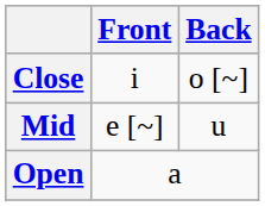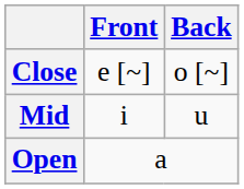Close | Front: i -> e [~]
Mid | Front: e [~] -> i
